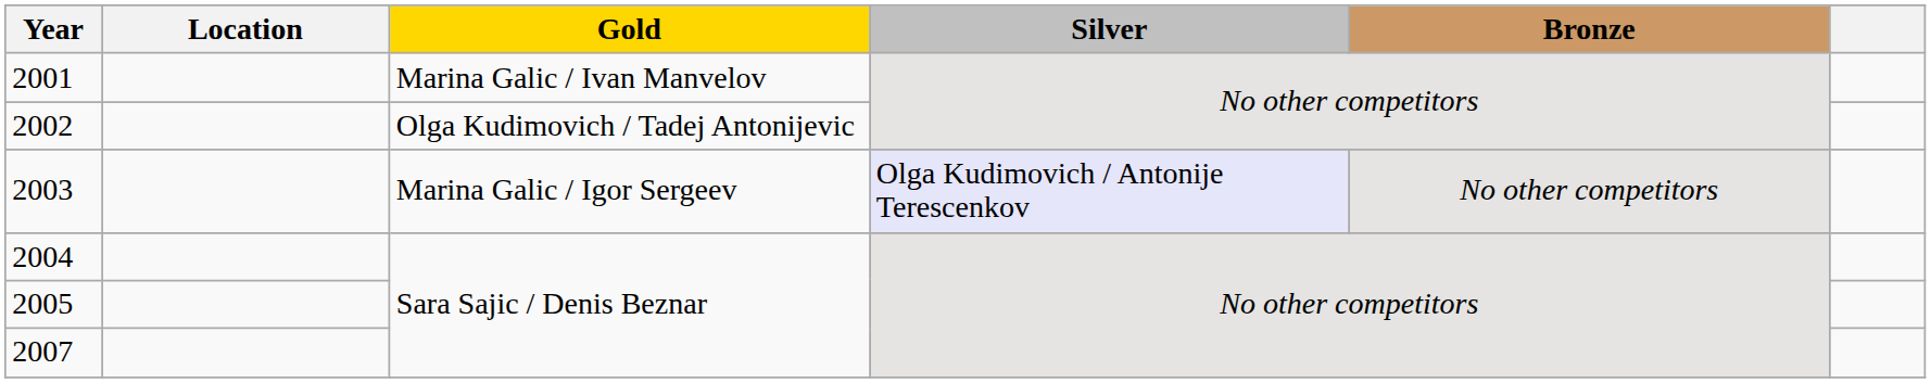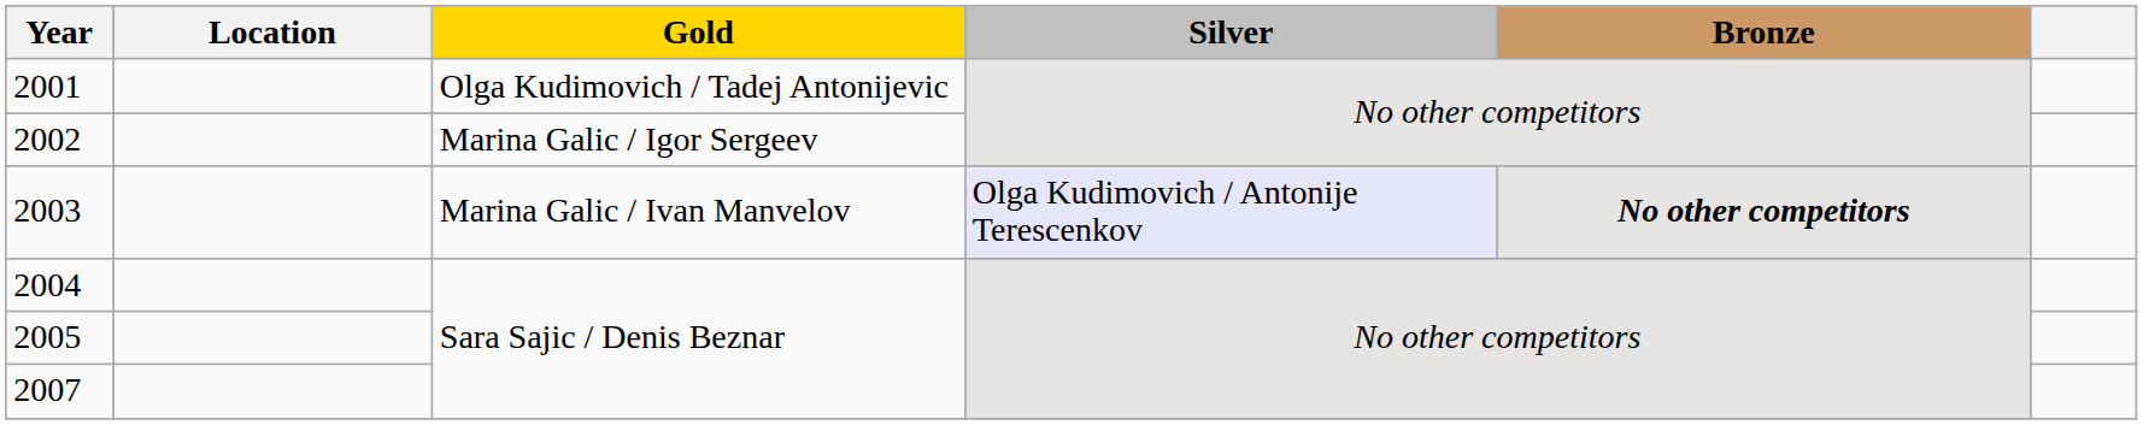2001 | Gold: Marina Galic / Ivan Manvelov -> Olga Kudimovich / Tadej Antonijevic
2002 | Gold: Olga Kudimovich / Tadej Antonijevic -> Marina Galic / Igor Sergeev
2003 | Gold: Marina Galic / Igor Sergeev -> Marina Galic / Ivan Manvelov
2003 | Bronze: normal -> bold
